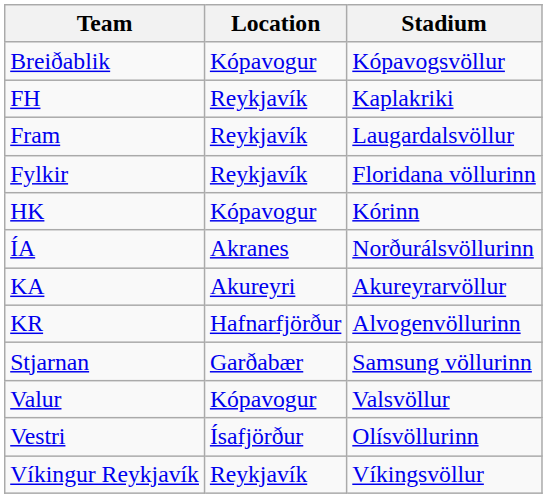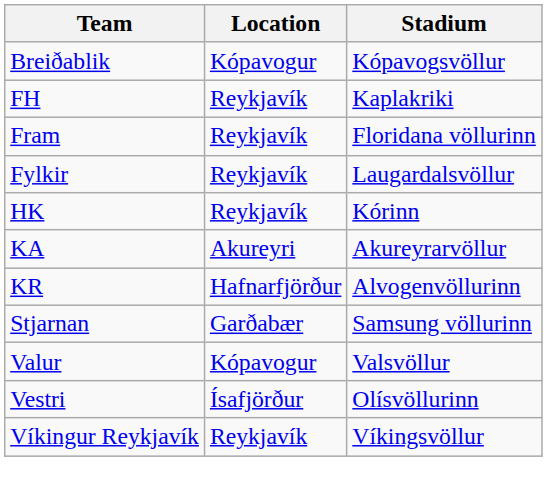Fram | Stadium: Laugardalsvöllur -> Floridana völlurinn
Fylkir | Stadium: Floridana völlurinn -> Laugardalsvöllur
HK | Location: Kópavogur -> Reykjavík
- row: ÍA | Akranes | Norðurálsvöllurinn
